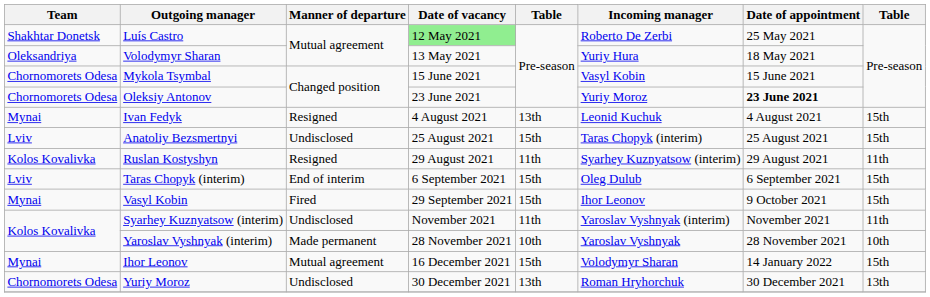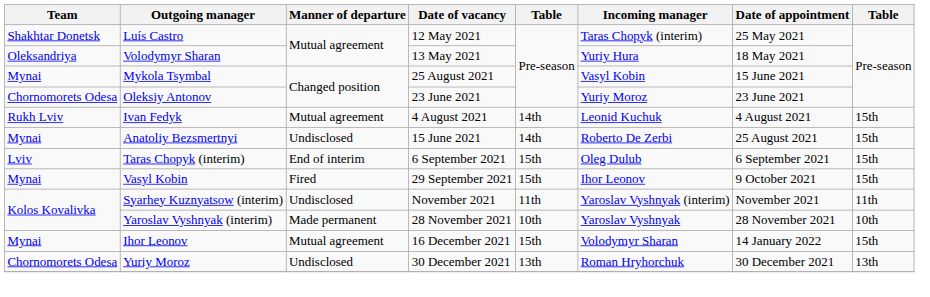Luís Castro | Date of vacancy: lightgreen background -> no background
Luís Castro | Incoming manager: Roberto De Zerbi -> Taras Chopyk (interim)
Mykola Tsymbal | Team: Chornomorets Odesa -> Mynai
Mykola Tsymbal | Date of vacancy: 15 June 2021 -> 25 August 2021
Oleksiy Antonov | Date of appointment: bold -> normal
Ivan Fedyk | Team: Mynai -> Rukh Lviv
Ivan Fedyk | Manner of departure: Resigned -> Mutual agreement
Ivan Fedyk | column 5: 13th -> 14th
Anatoliy Bezsmertnyi | Team: Lviv -> Mynai
Anatoliy Bezsmertnyi | Date of vacancy: 25 August 2021 -> 15 June 2021
Anatoliy Bezsmertnyi | column 5: 15th -> 14th
Anatoliy Bezsmertnyi | Incoming manager: Taras Chopyk (interim) -> Roberto De Zerbi
- row: Kolos Kovalivka | Ruslan Kostyshyn | Resigned | 29 August 2021 | 11th | Syarhey Kuznyatsow (interim) | 29 August 2021 | 11th
